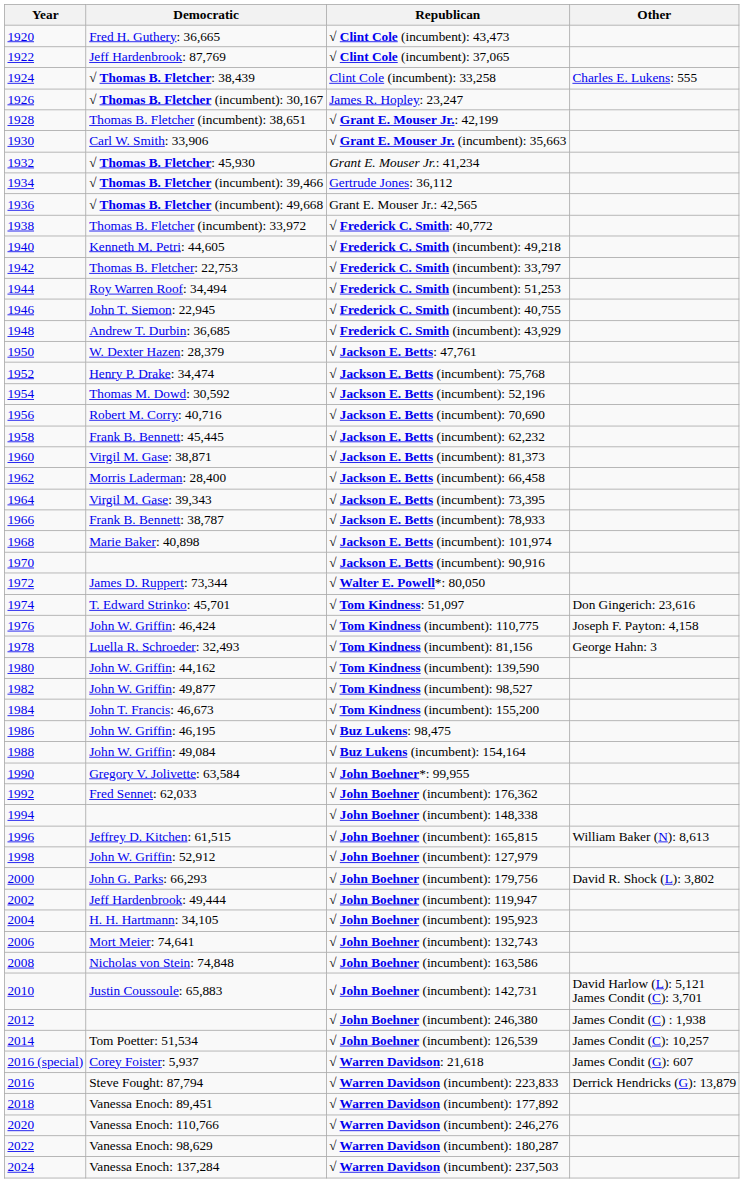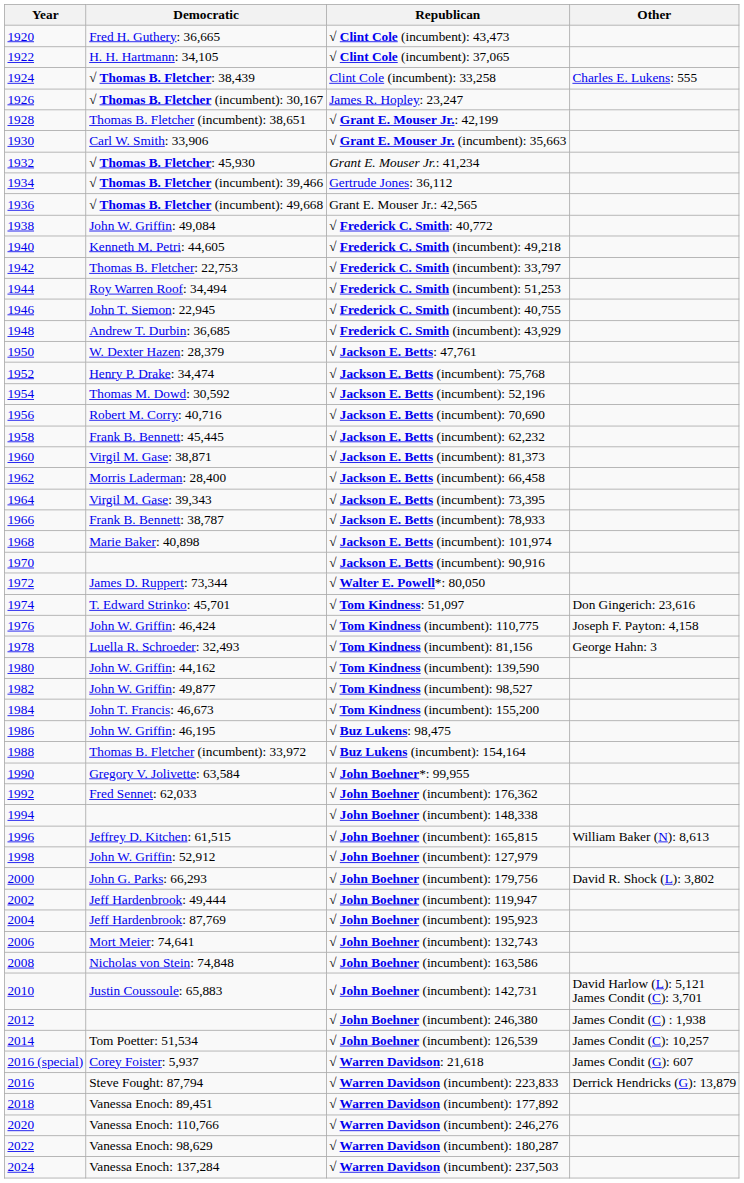√ Clint Cole (incumbent): 37,065 | Democratic: Jeff Hardenbrook: 87,769 -> H. H. Hartmann: 34,105
√ Frederick C. Smith: 40,772 | Democratic: Thomas B. Fletcher (incumbent): 33,972 -> John W. Griffin: 49,084
√ Buz Lukens (incumbent): 154,164 | Democratic: John W. Griffin: 49,084 -> Thomas B. Fletcher (incumbent): 33,972
√ John Boehner (incumbent): 195,923 | Democratic: H. H. Hartmann: 34,105 -> Jeff Hardenbrook: 87,769
